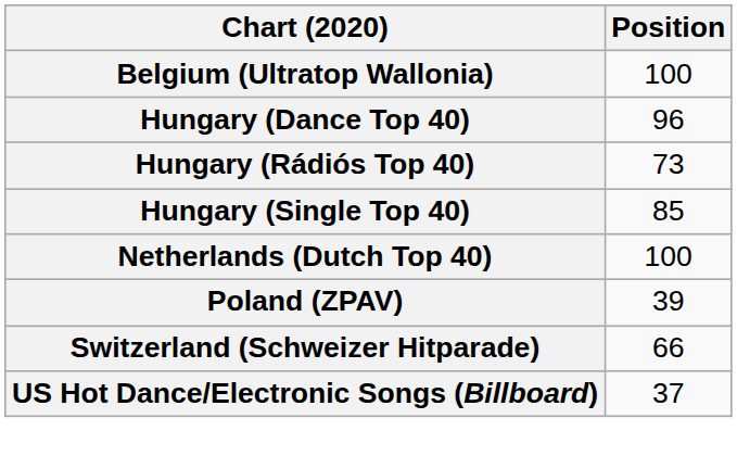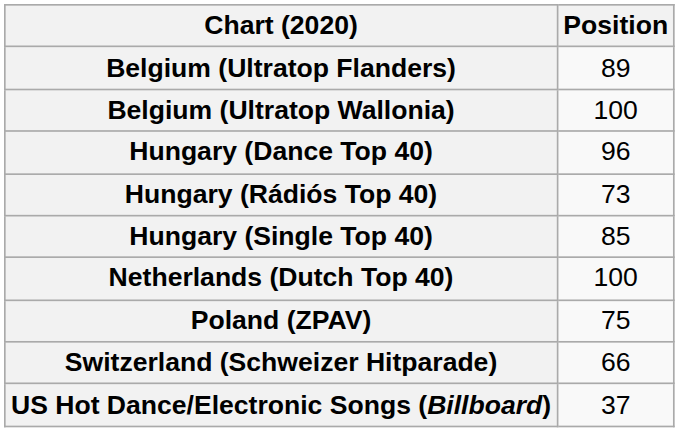+ row: Belgium (Ultratop Flanders) | 89
Poland (ZPAV) | Position: 39 -> 75
